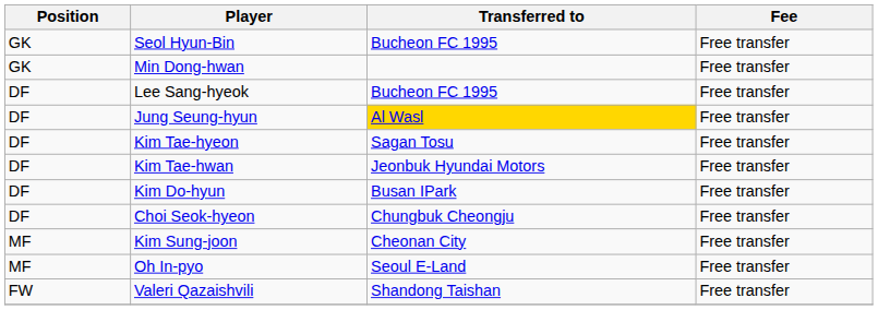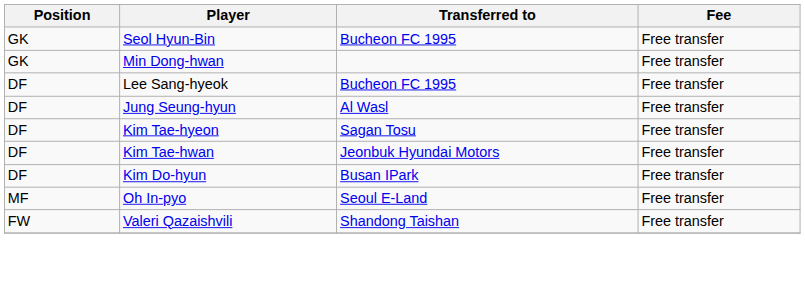Jung Seung-hyun | Transferred to: gold background -> no background
- row: DF | Choi Seok-hyeon | Chungbuk Cheongju | Free transfer
- row: MF | Kim Sung-joon | Cheonan City | Free transfer
